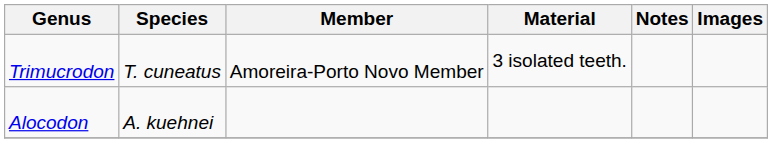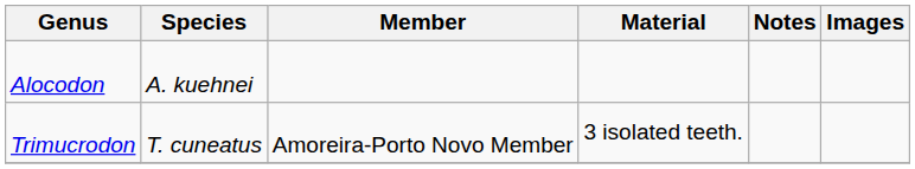rows swapped: Trimucrodon <-> Alocodon
